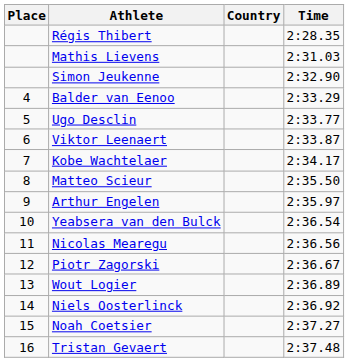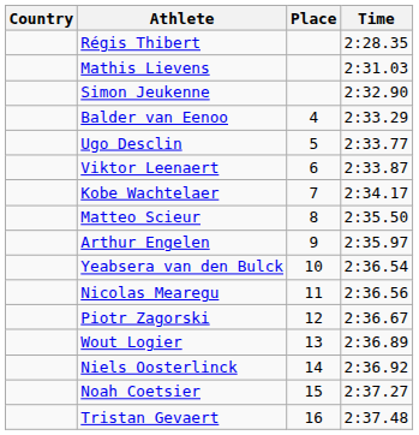columns swapped: Place <-> Country
